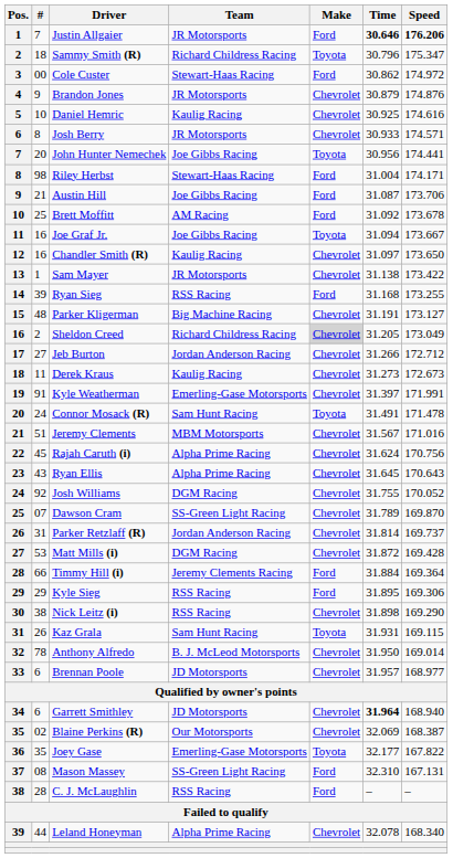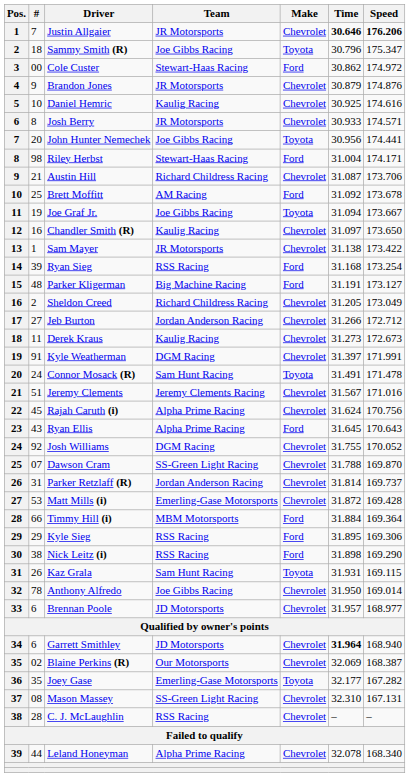Justin Allgaier | Make: Ford -> Chevrolet
Sammy Smith (R) | Team: Richard Childress Racing -> Joe Gibbs Racing
Austin Hill | Team: Joe Gibbs Racing -> Richard Childress Racing
Austin Hill | Make: Ford -> Chevrolet
Joe Graf Jr. | #: 16 -> 19
Ryan Sieg | Speed: 173.255 -> 173.254
Parker Kligerman | Make: Chevrolet -> Ford
Sheldon Creed | Make: lightgrey background -> no background
Kyle Weatherman | Team: Emerling-Gase Motorsports -> DGM Racing
Jeremy Clements | Team: MBM Motorsports -> Jeremy Clements Racing
Ryan Ellis | Make: Chevrolet -> Ford
Dawson Cram | Time: 31.789 -> 31.788
Matt Mills (i) | Team: DGM Racing -> Emerling-Gase Motorsports
Timmy Hill (i) | Team: Jeremy Clements Racing -> MBM Motorsports
Nick Leitz (i) | Make: Chevrolet -> Ford
Anthony Alfredo | Team: B. J. McLeod Motorsports -> Joe Gibbs Racing
Joey Gase | Speed: 167.822 -> 167.282
Mason Massey | Make: Ford -> Chevrolet
C. J. McLaughlin | Make: Ford -> Chevrolet
